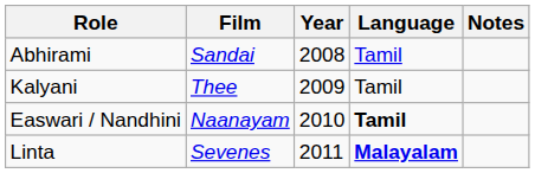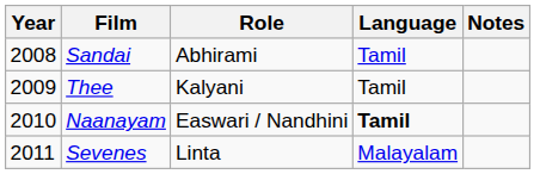columns swapped: Year <-> Role
Sevenes | Language: bold -> normal
